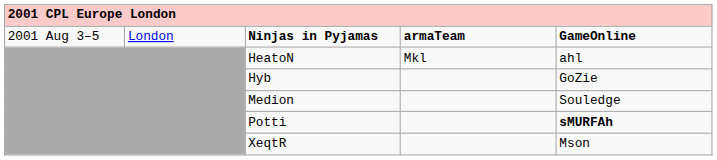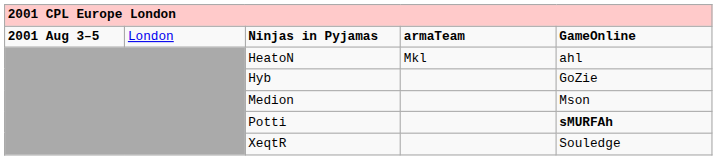Ninjas in Pyjamas | column 1: normal -> bold
Medion | column 5: Souledge -> Mson
XeqtR | column 5: Mson -> Souledge
